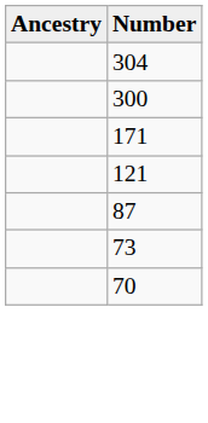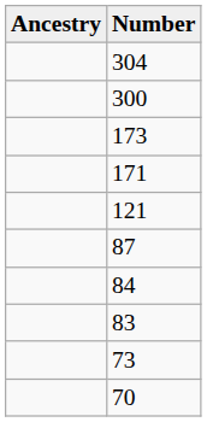+ row: 173
+ row: 84
+ row: 83
